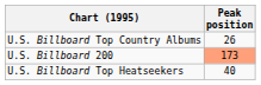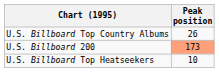U.S. Billboard Top Heatseekers | Peak position: 40 -> 10
